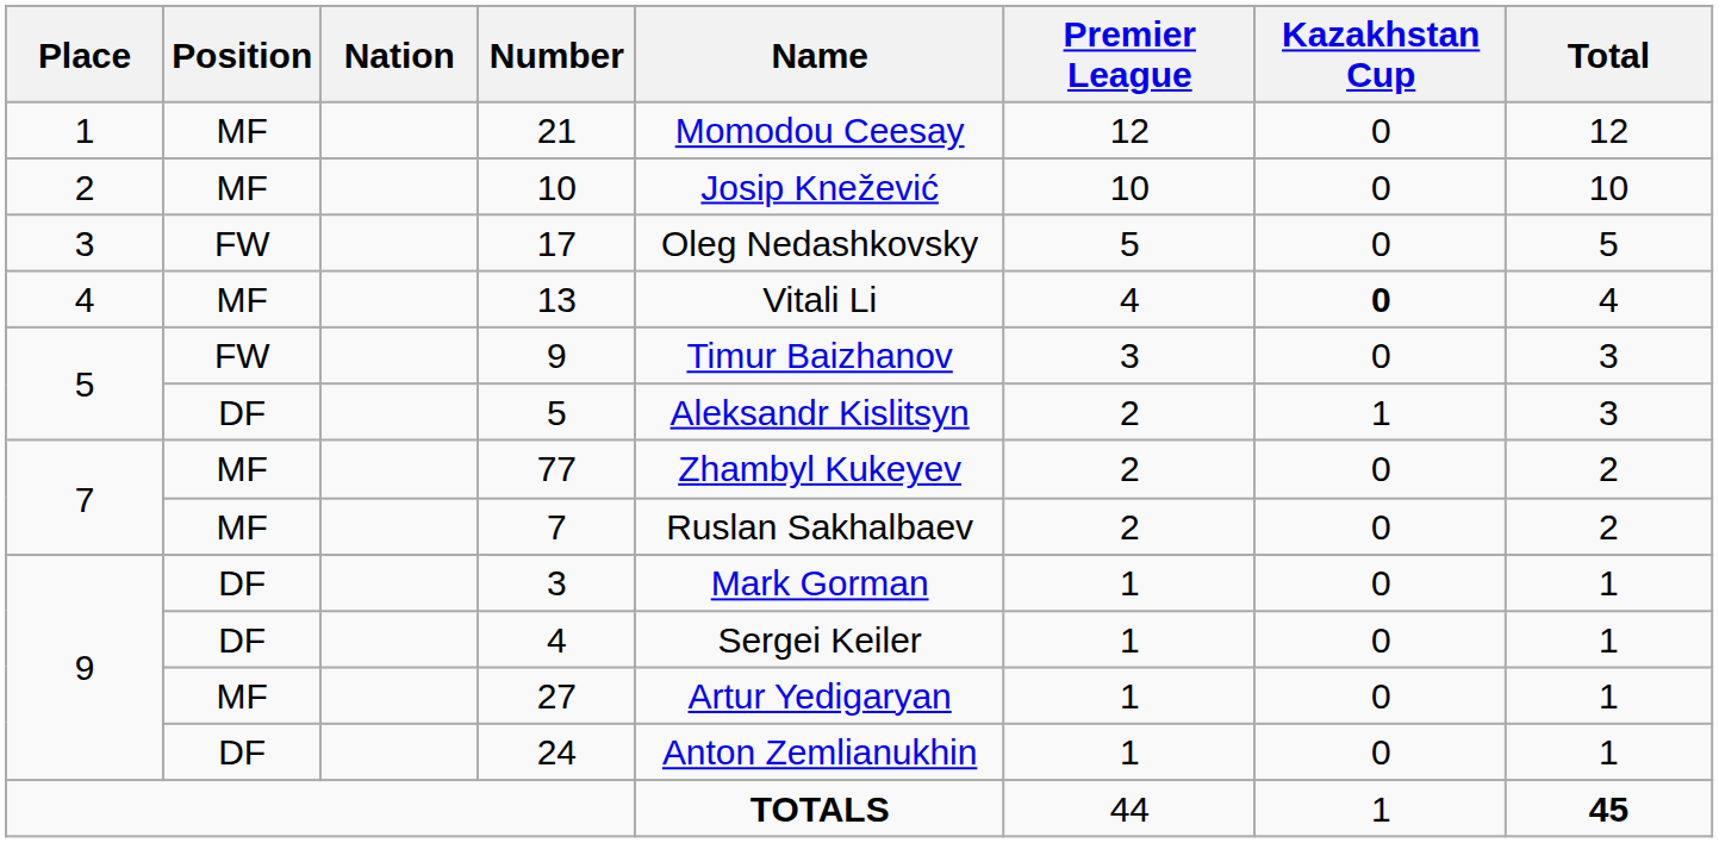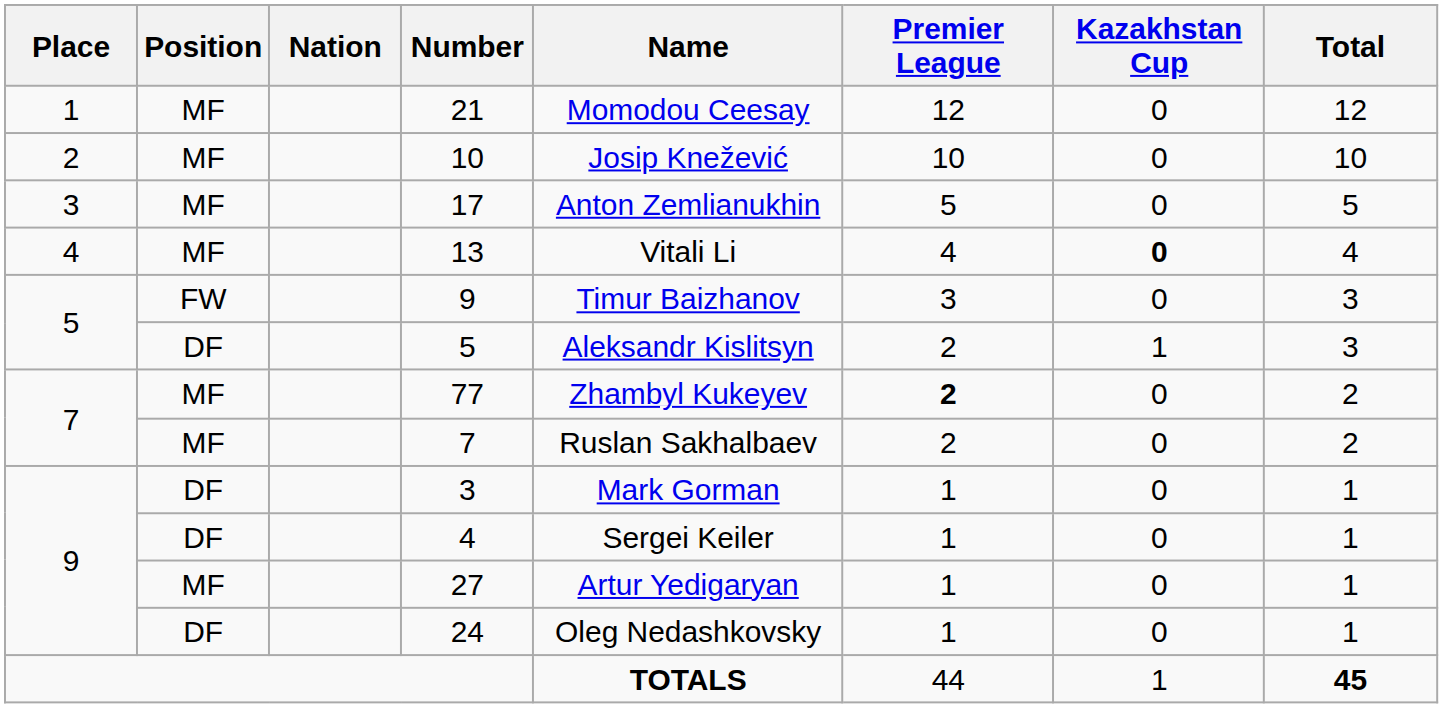17 | Position: FW -> MF
17 | Name: Oleg Nedashkovsky -> Anton Zemlianukhin
77 | Premier League: normal -> bold
24 | Name: Anton Zemlianukhin -> Oleg Nedashkovsky
